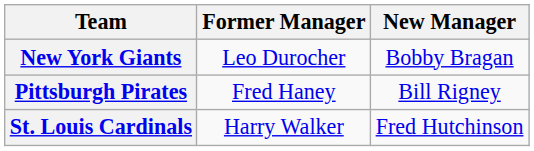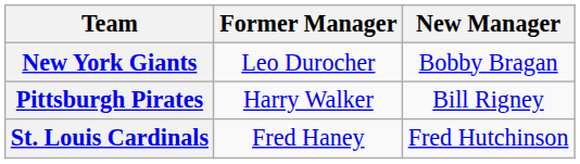Pittsburgh Pirates | Former Manager: Fred Haney -> Harry Walker
St. Louis Cardinals | Former Manager: Harry Walker -> Fred Haney
